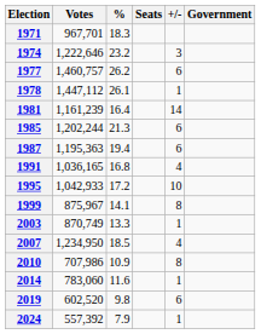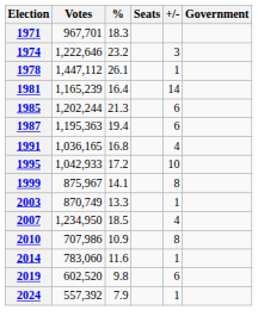- row: 1977 | 1,460,757 | 26.2 | 6
1981 | Votes: 1,161,239 -> 1,165,239
